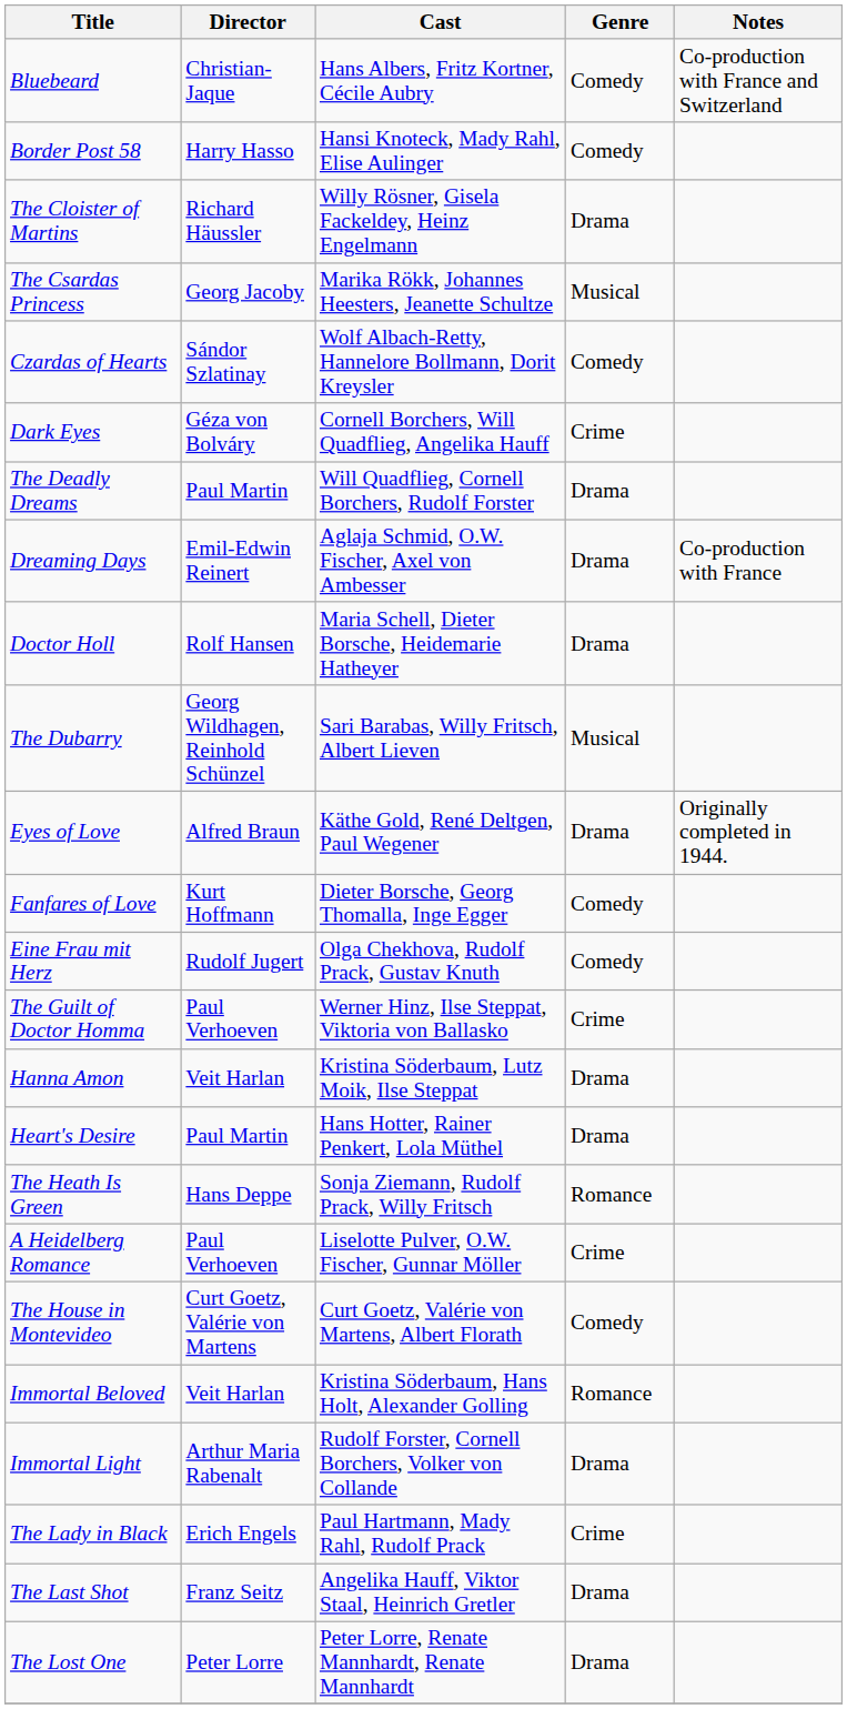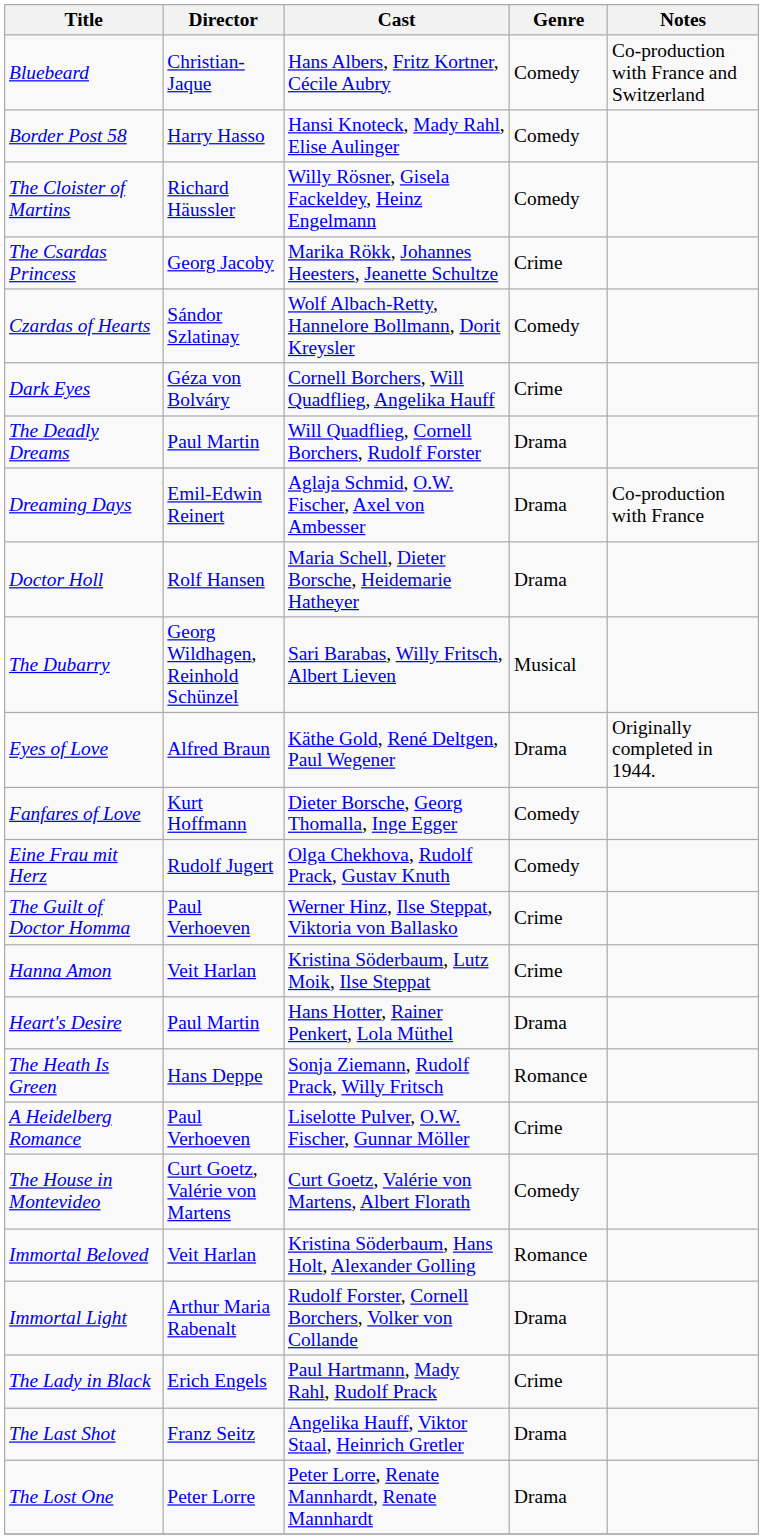The Cloister of Martins | Genre: Drama -> Comedy
The Csardas Princess | Genre: Musical -> Crime
Hanna Amon | Genre: Drama -> Crime
